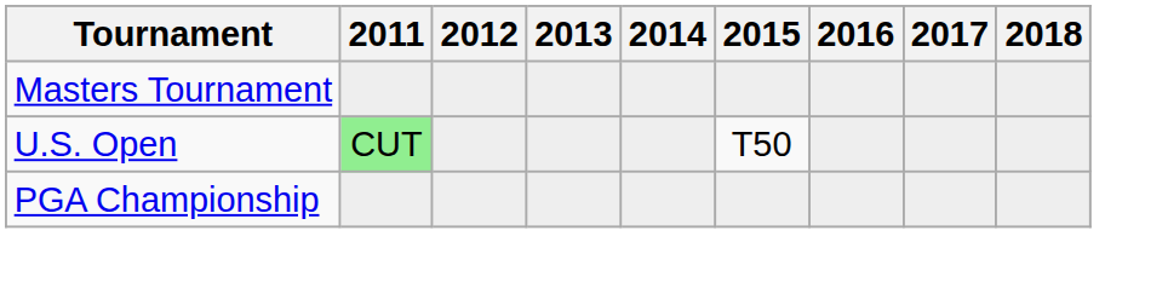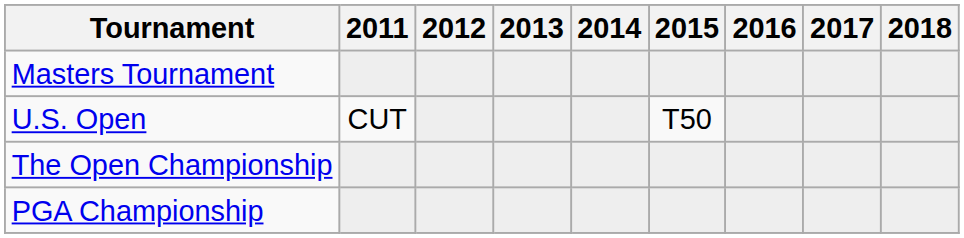U.S. Open | 2011: lightgreen background -> no background
+ row: The Open Championship
